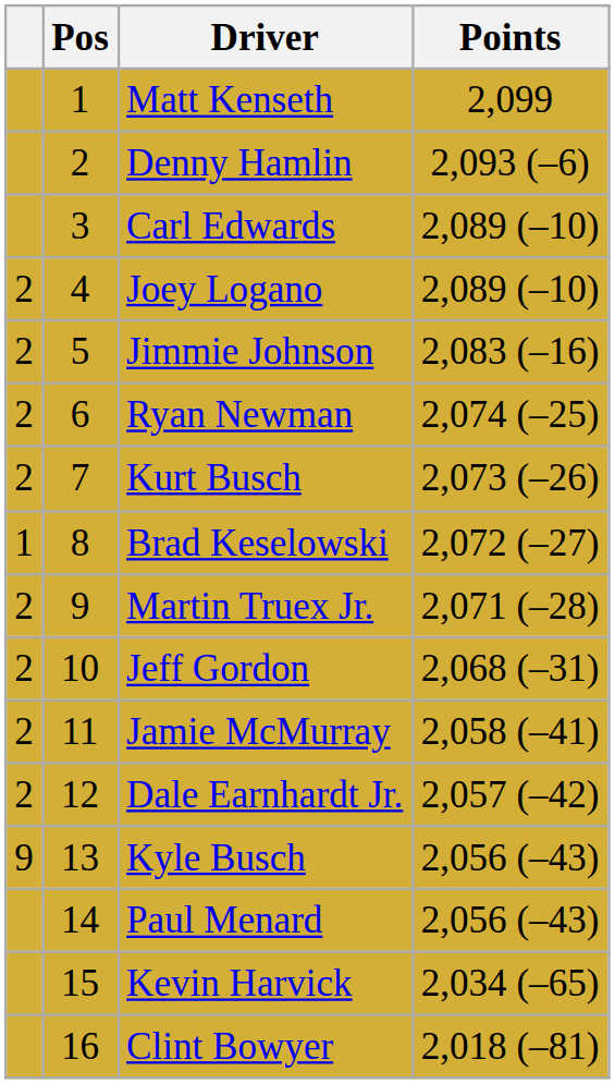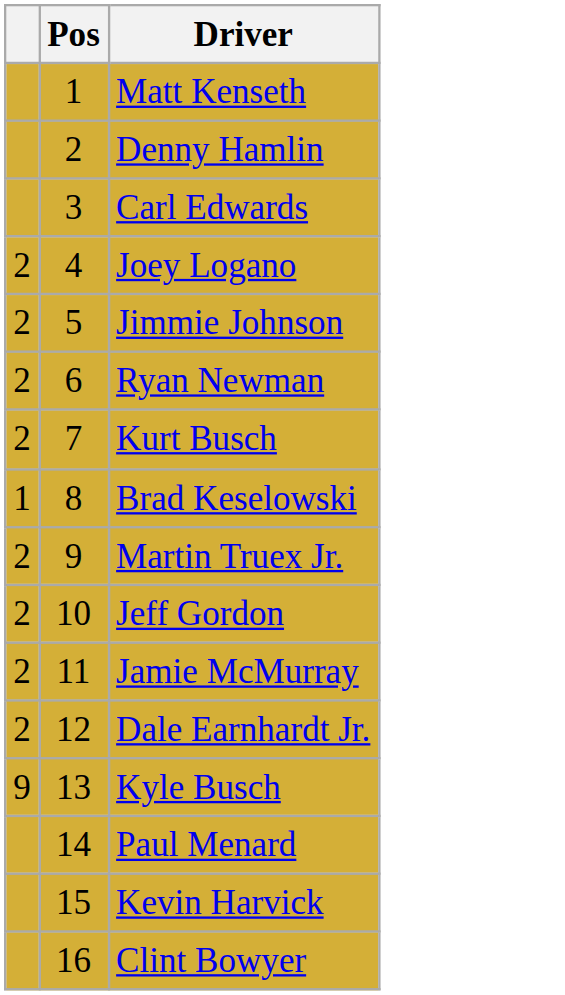- column: Points | 2,099 | 2,093 (–6) | 2,089 (–10) | 2,089 (–10) | 2,083 (–16) | 2,074 (–25) | 2,073 (–26) | 2,072 (–27) | 2,071 (–28) | 2,068 (–31) | 2,058 (–41) | 2,057 (–42) | 2,056 (–43) | 2,056 (–43) | 2,034 (–65) | 2,018 (–81)
